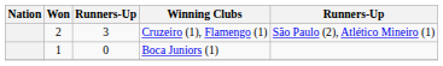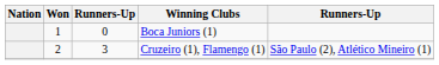rows swapped: Cruzeiro (1), Flamengo (1) <-> Boca Juniors (1)
